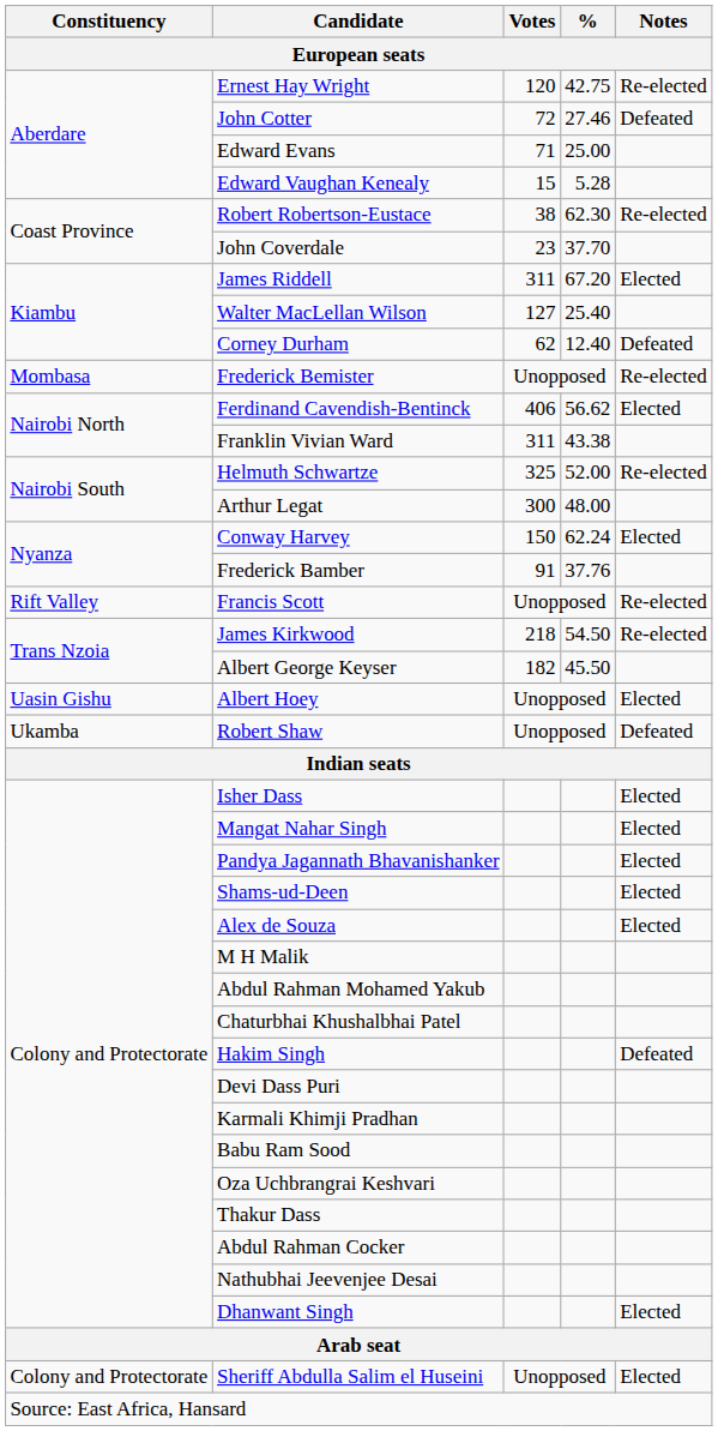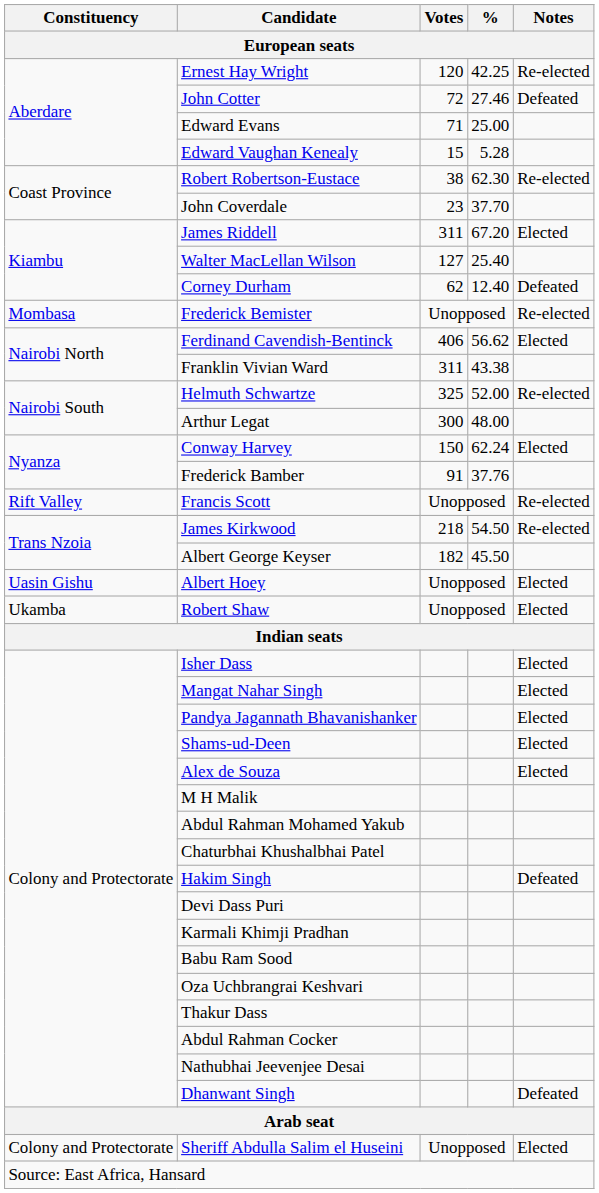Ernest Hay Wright | %: 42.75 -> 42.25
Robert Shaw | Notes: Defeated -> Elected
Dhanwant Singh | Notes: Elected -> Defeated
